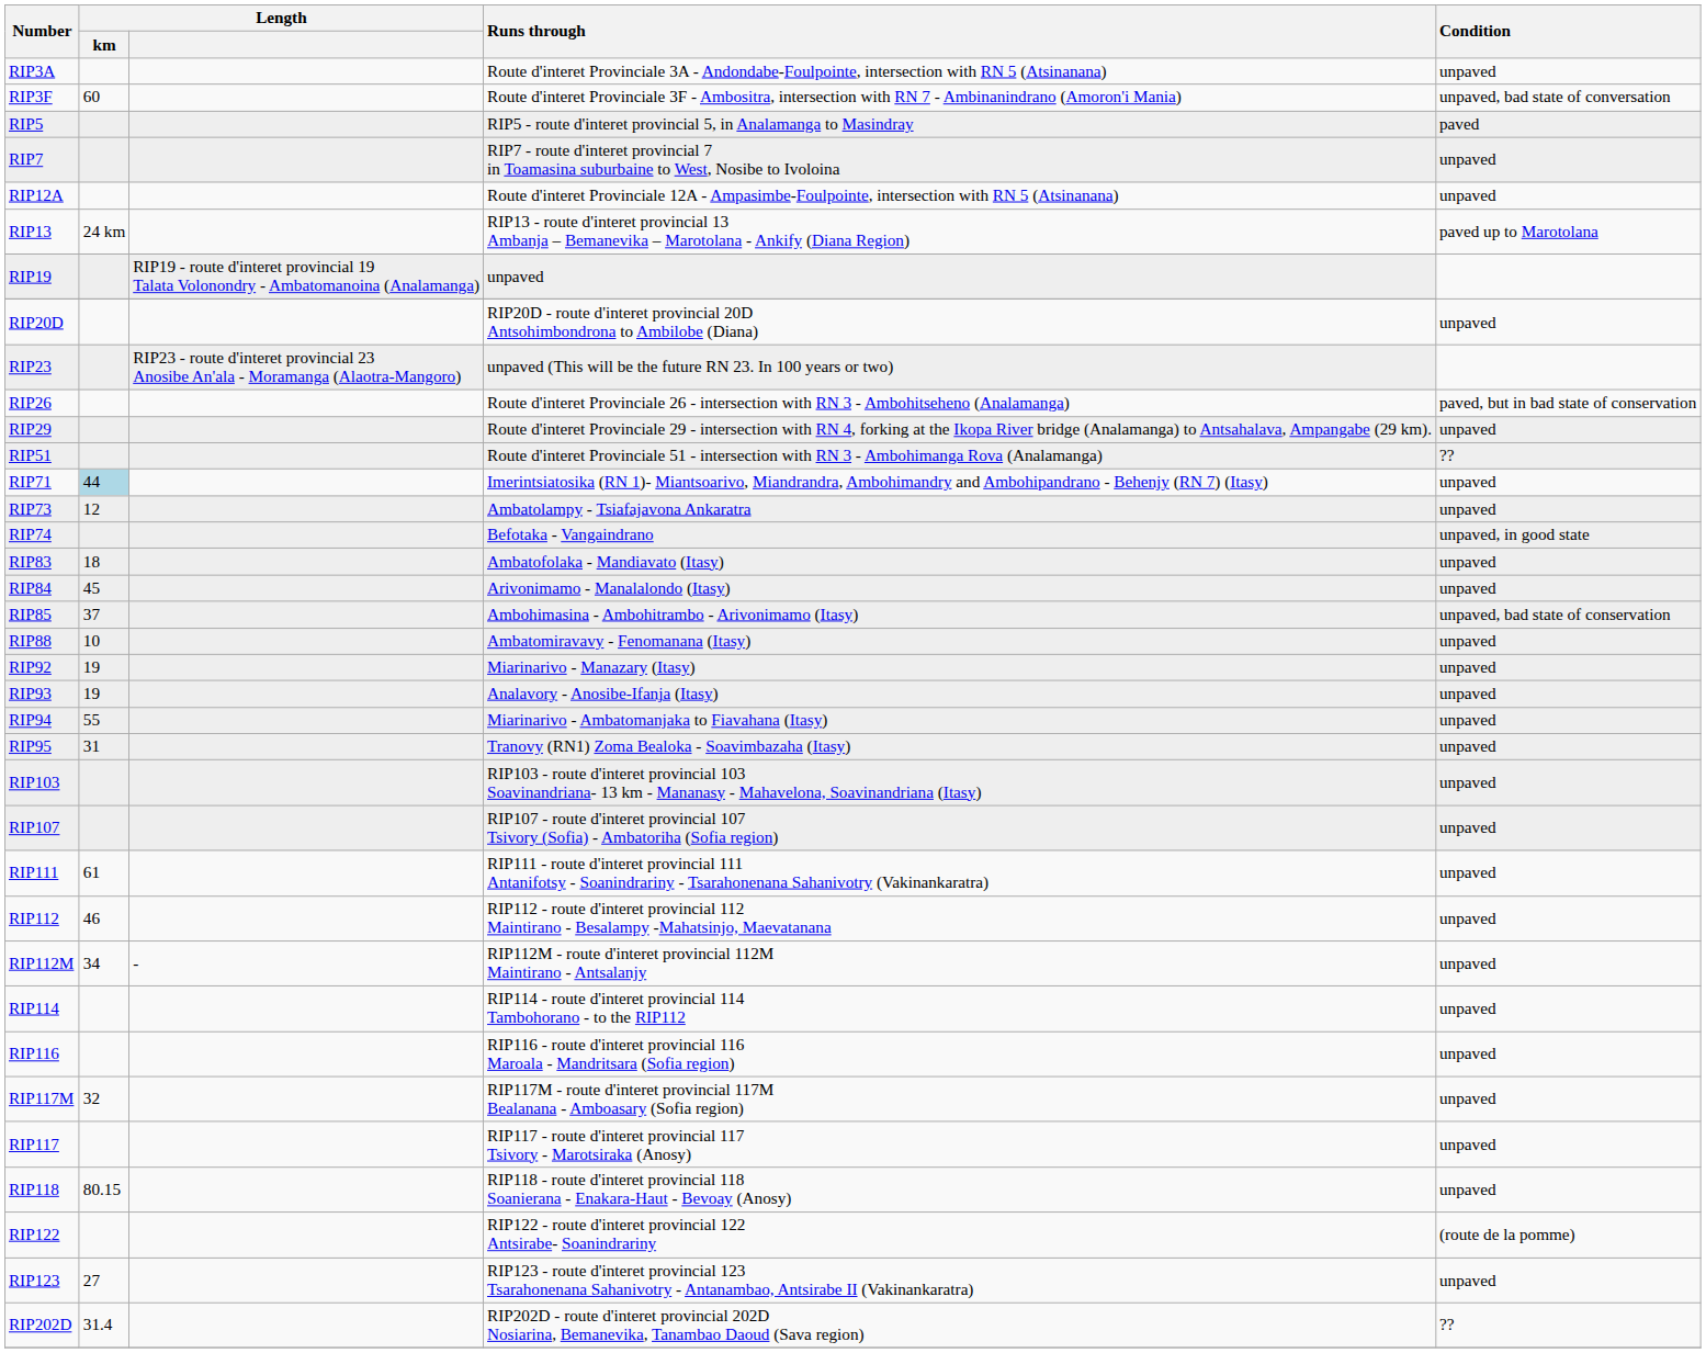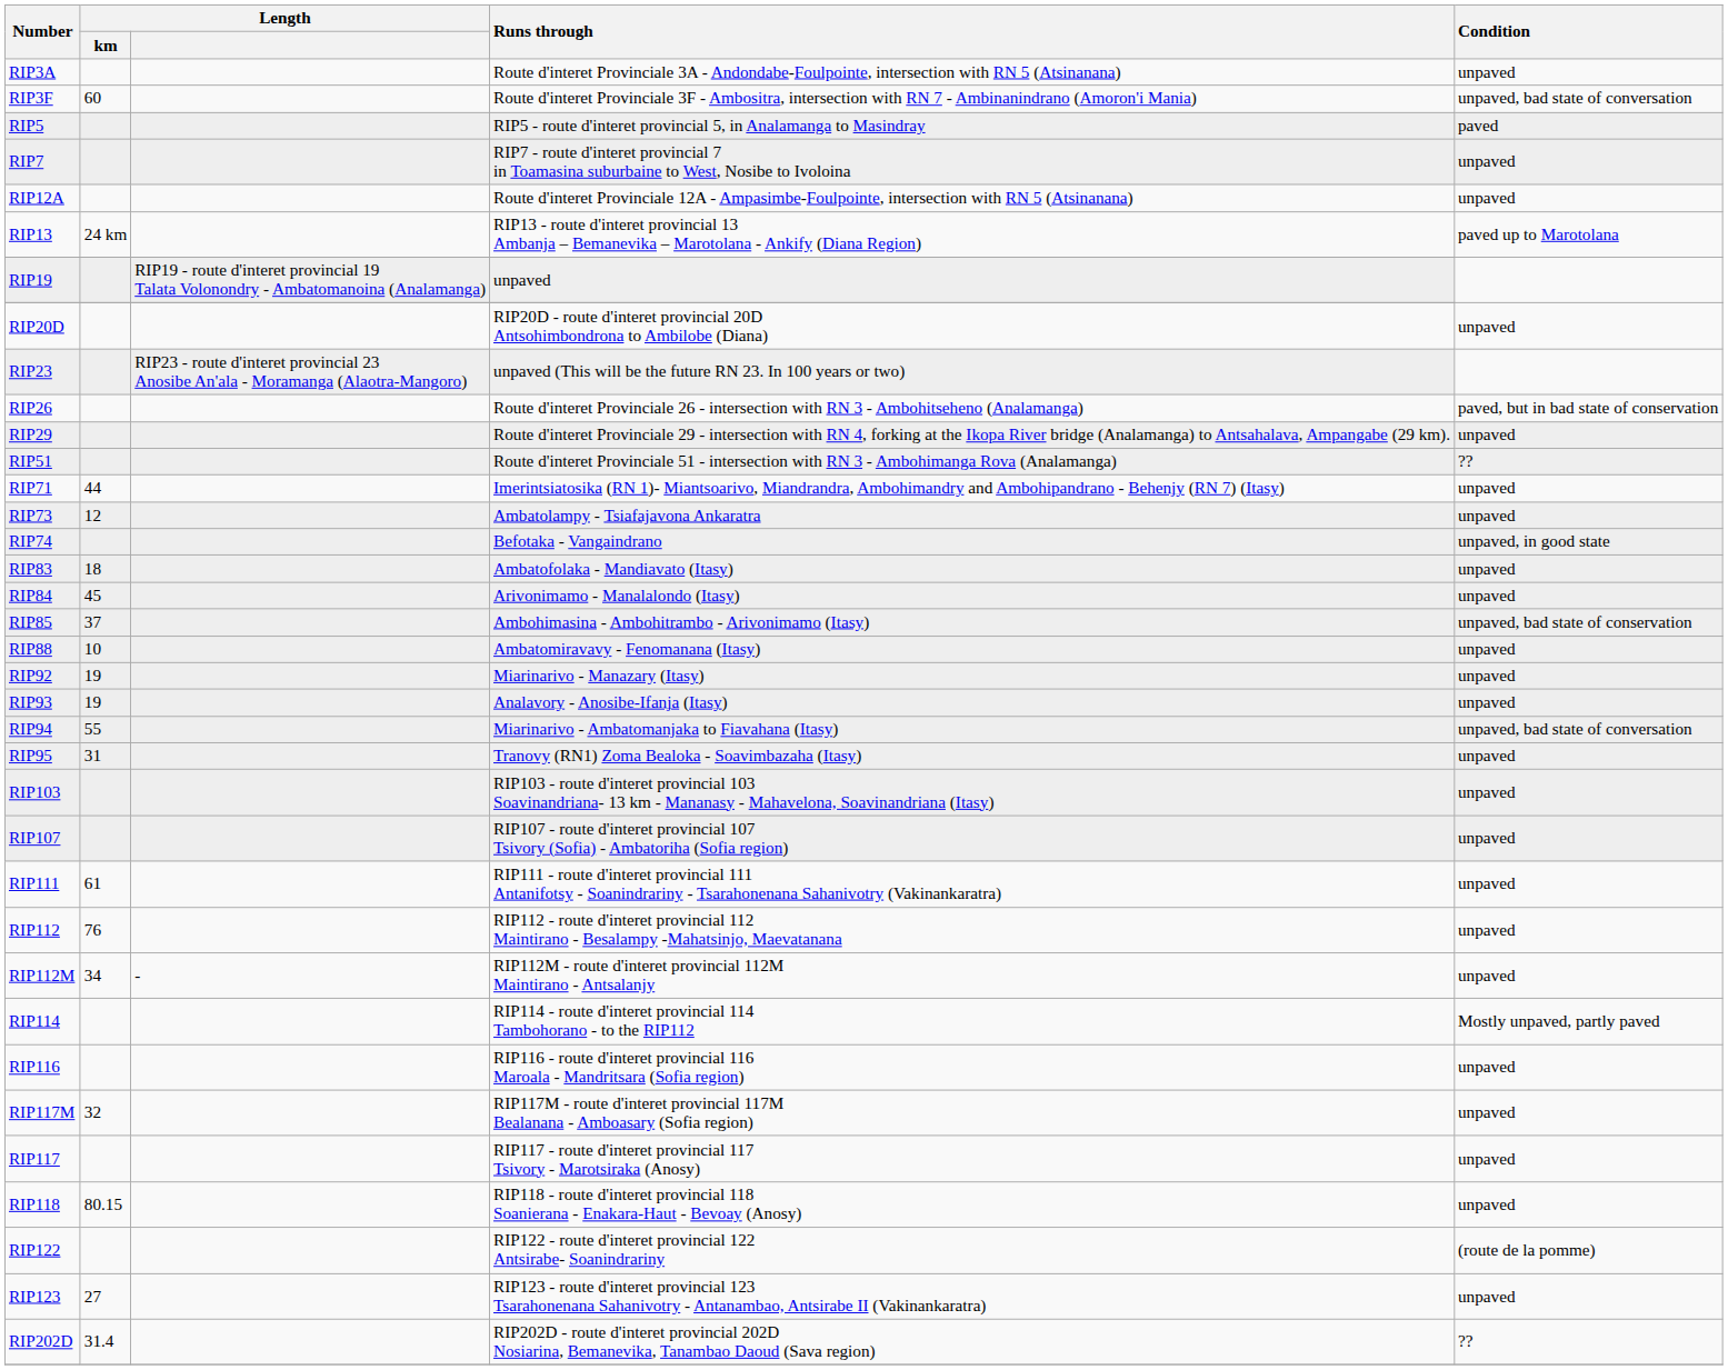RIP71 | Length / km: lightblue background -> no background
RIP94 | Condition: unpaved -> unpaved, bad state of conversation
RIP112 | Length / km: 46 -> 76
RIP114 | Condition: unpaved -> Mostly unpaved, partly paved
